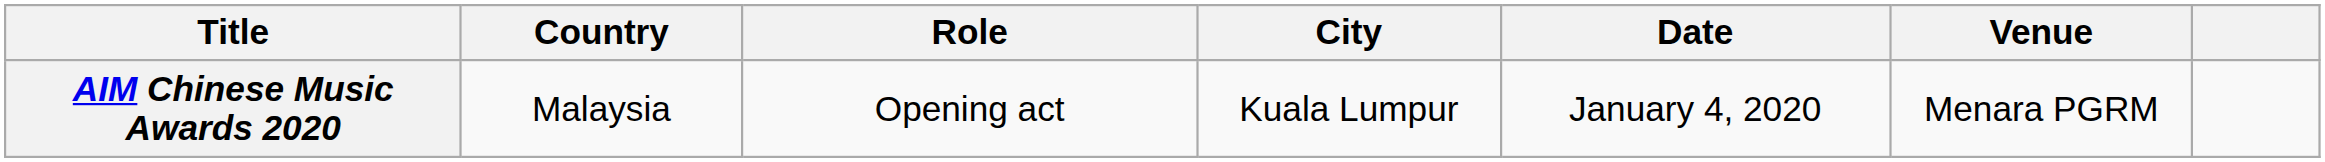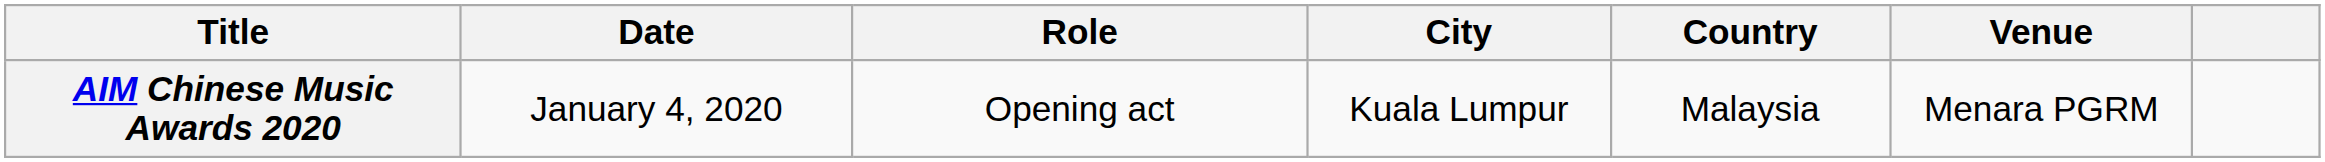columns swapped: Date <-> Country
